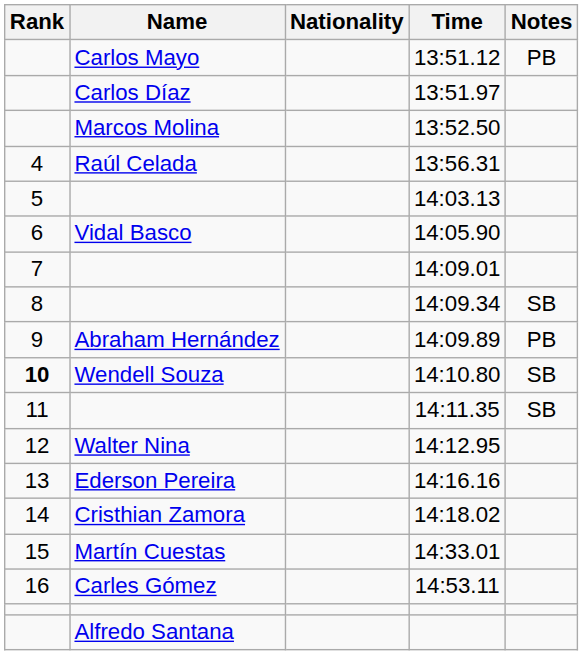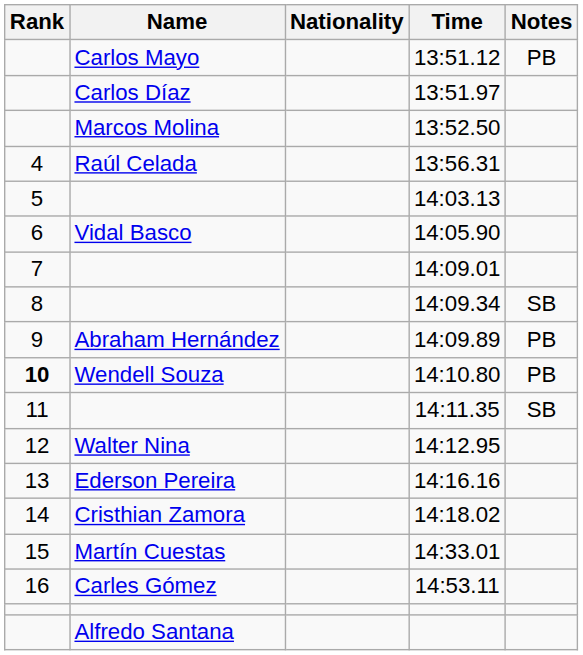14:10.80 | Notes: SB -> PB
